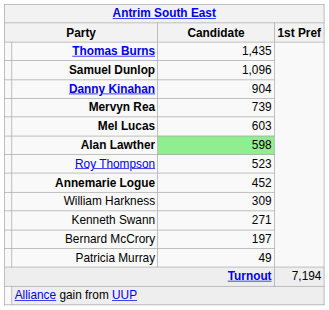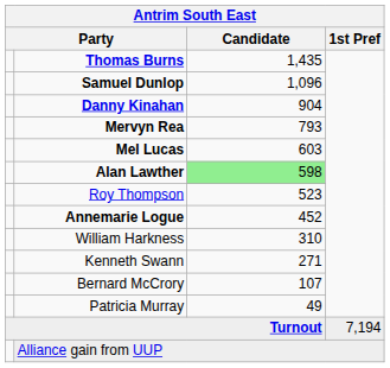Mervyn Rea | Candidate: 739 -> 793
William Harkness | Candidate: 309 -> 310
Bernard McCrory | Candidate: 197 -> 107
